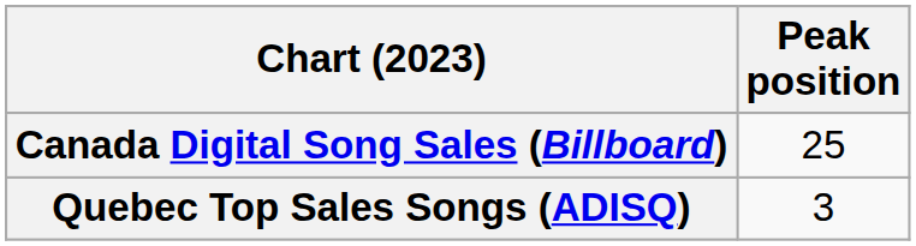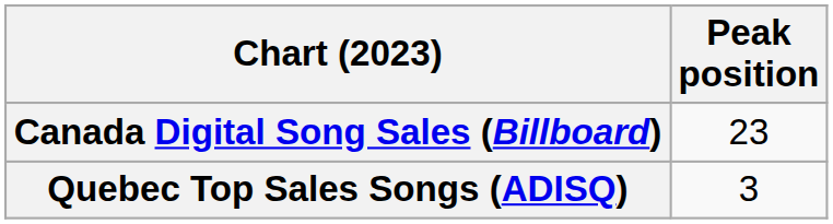Canada Digital Song Sales (Billboard) | Peak position: 25 -> 23
